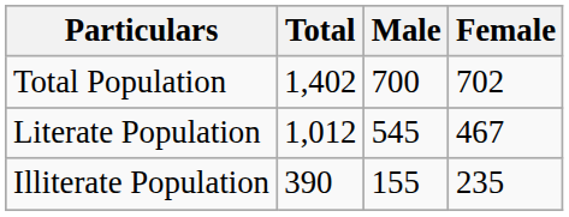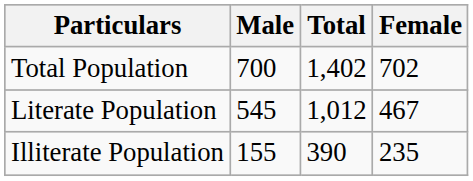columns swapped: Total <-> Male
